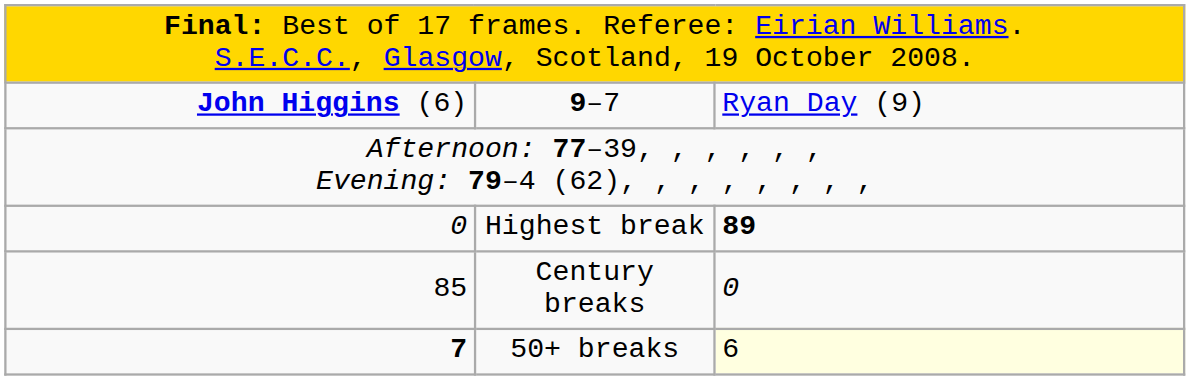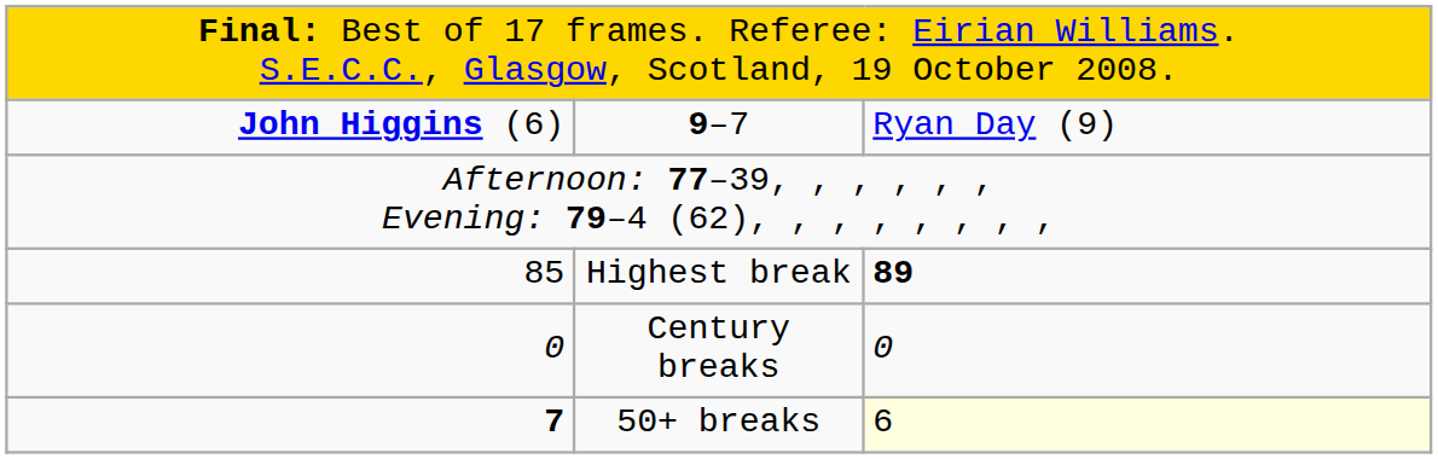Highest break | column 1: 0 -> 85
Century breaks | column 1: 85 -> 0
